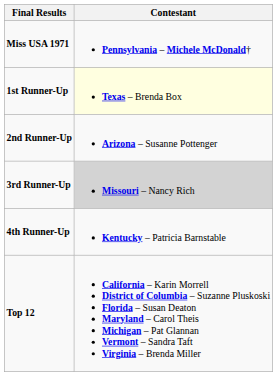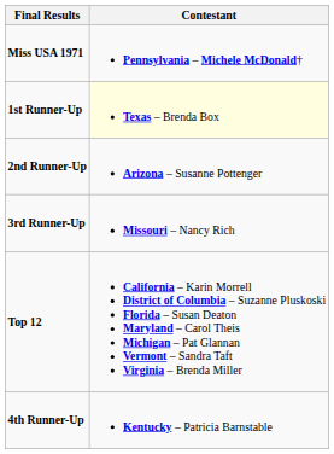3rd Runner-Up | Contestant: lightgrey background -> no background
rows swapped: 4th Runner-Up <-> Top 12
